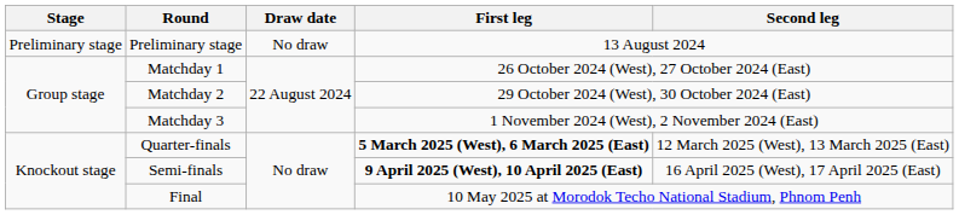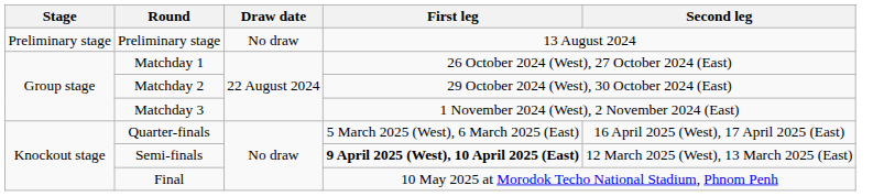Quarter-finals | First leg: bold -> normal
Quarter-finals | Second leg: 12 March 2025 (West), 13 March 2025 (East) -> 16 April 2025 (West), 17 April 2025 (East)
Semi-finals | Second leg: 16 April 2025 (West), 17 April 2025 (East) -> 12 March 2025 (West), 13 March 2025 (East)
